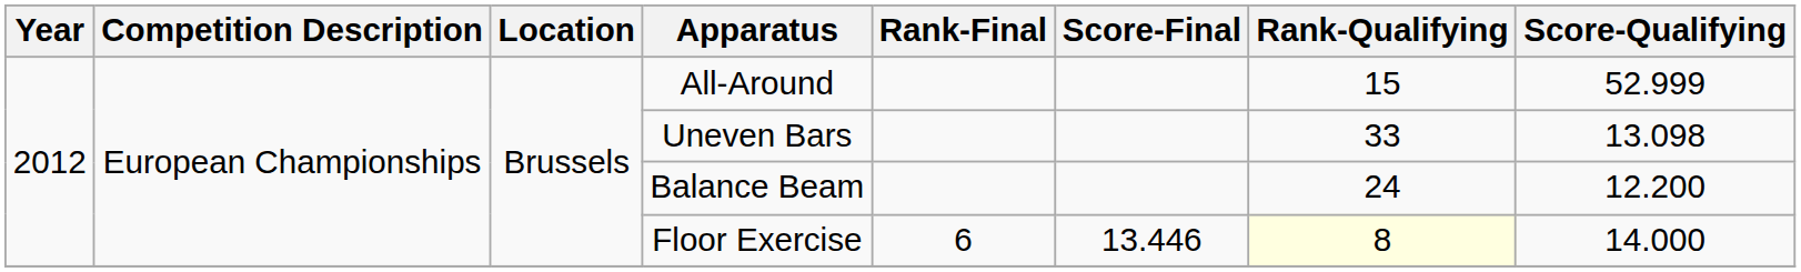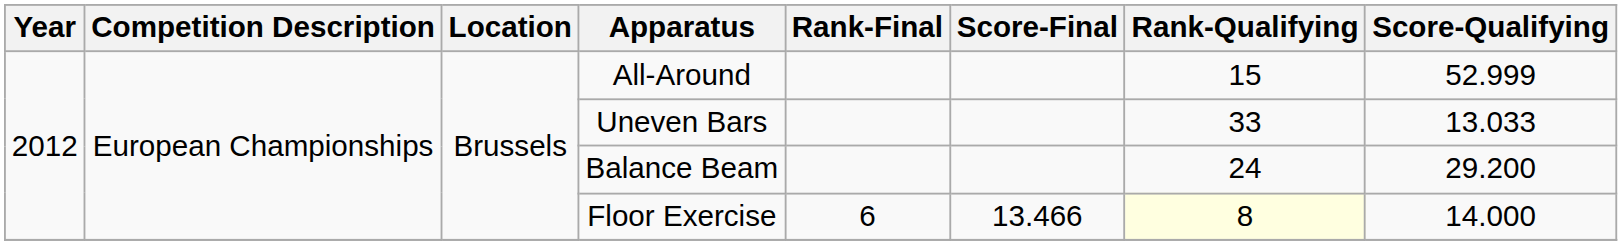Uneven Bars | Score-Qualifying: 13.098 -> 13.033
Balance Beam | Score-Qualifying: 12.200 -> 29.200
Floor Exercise | Score-Final: 13.446 -> 13.466
